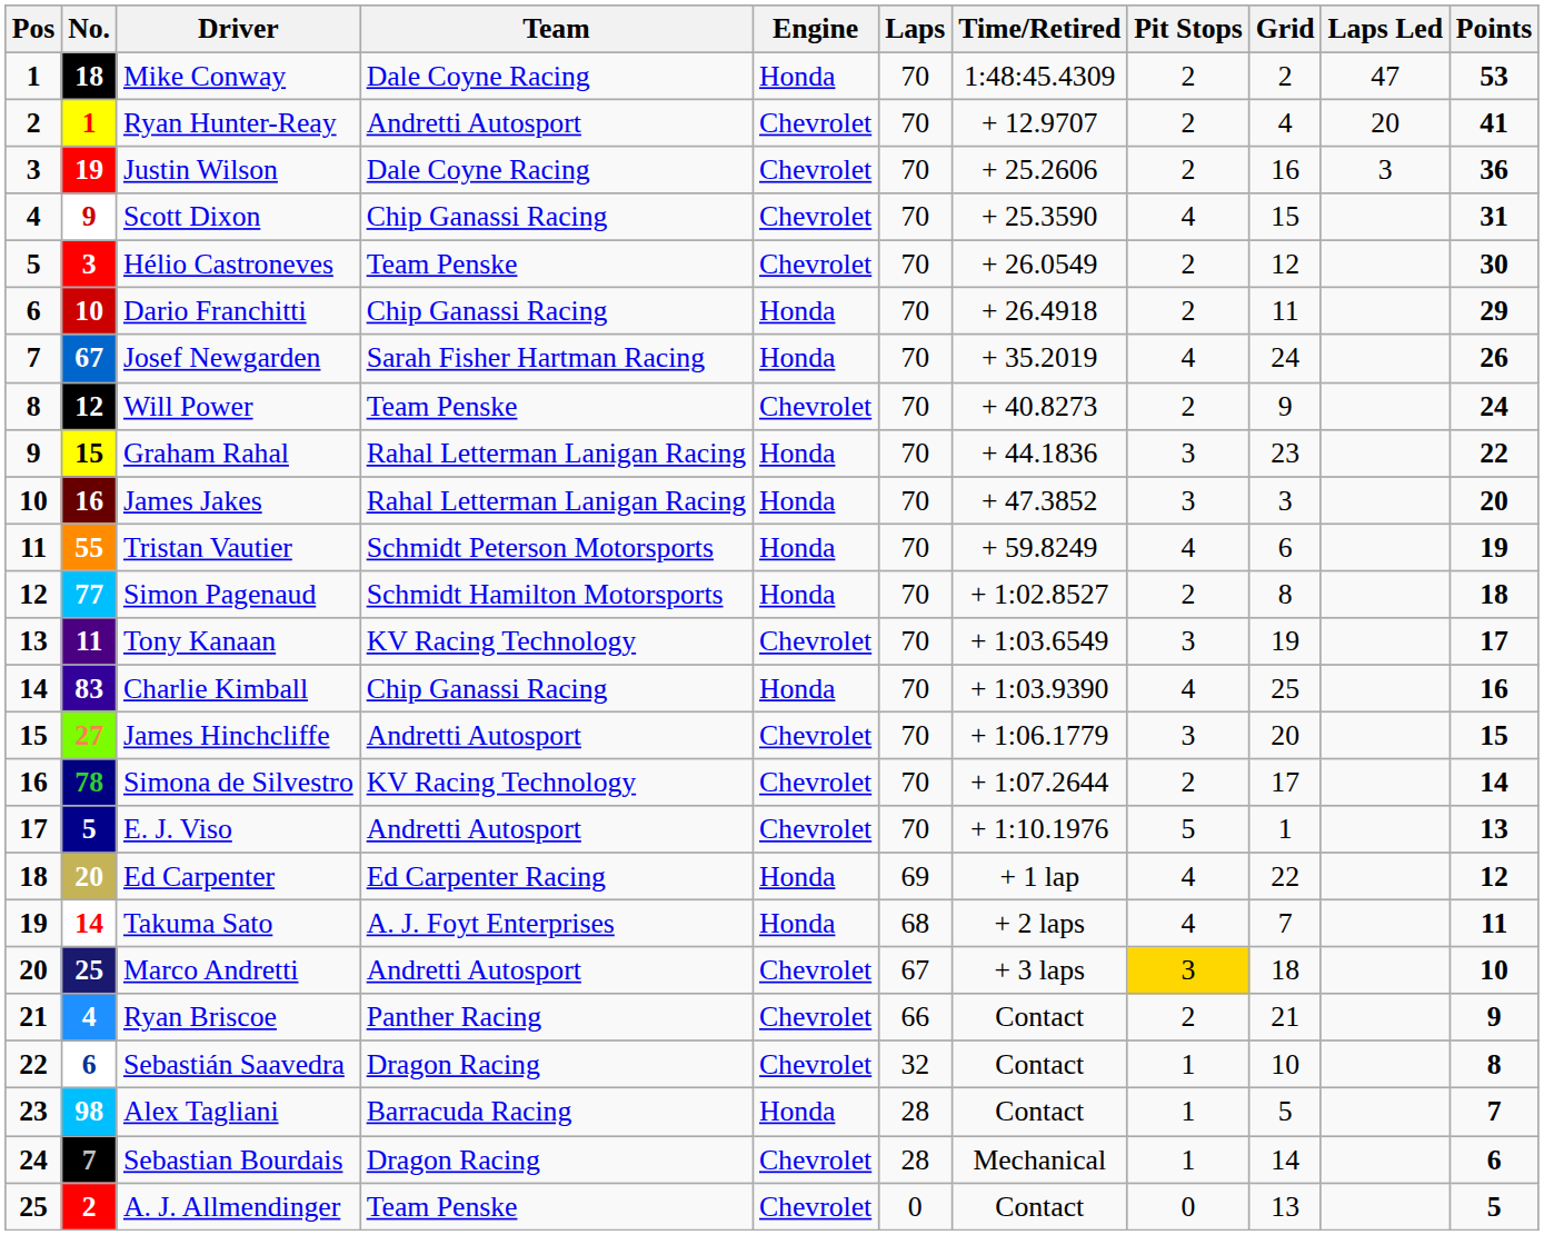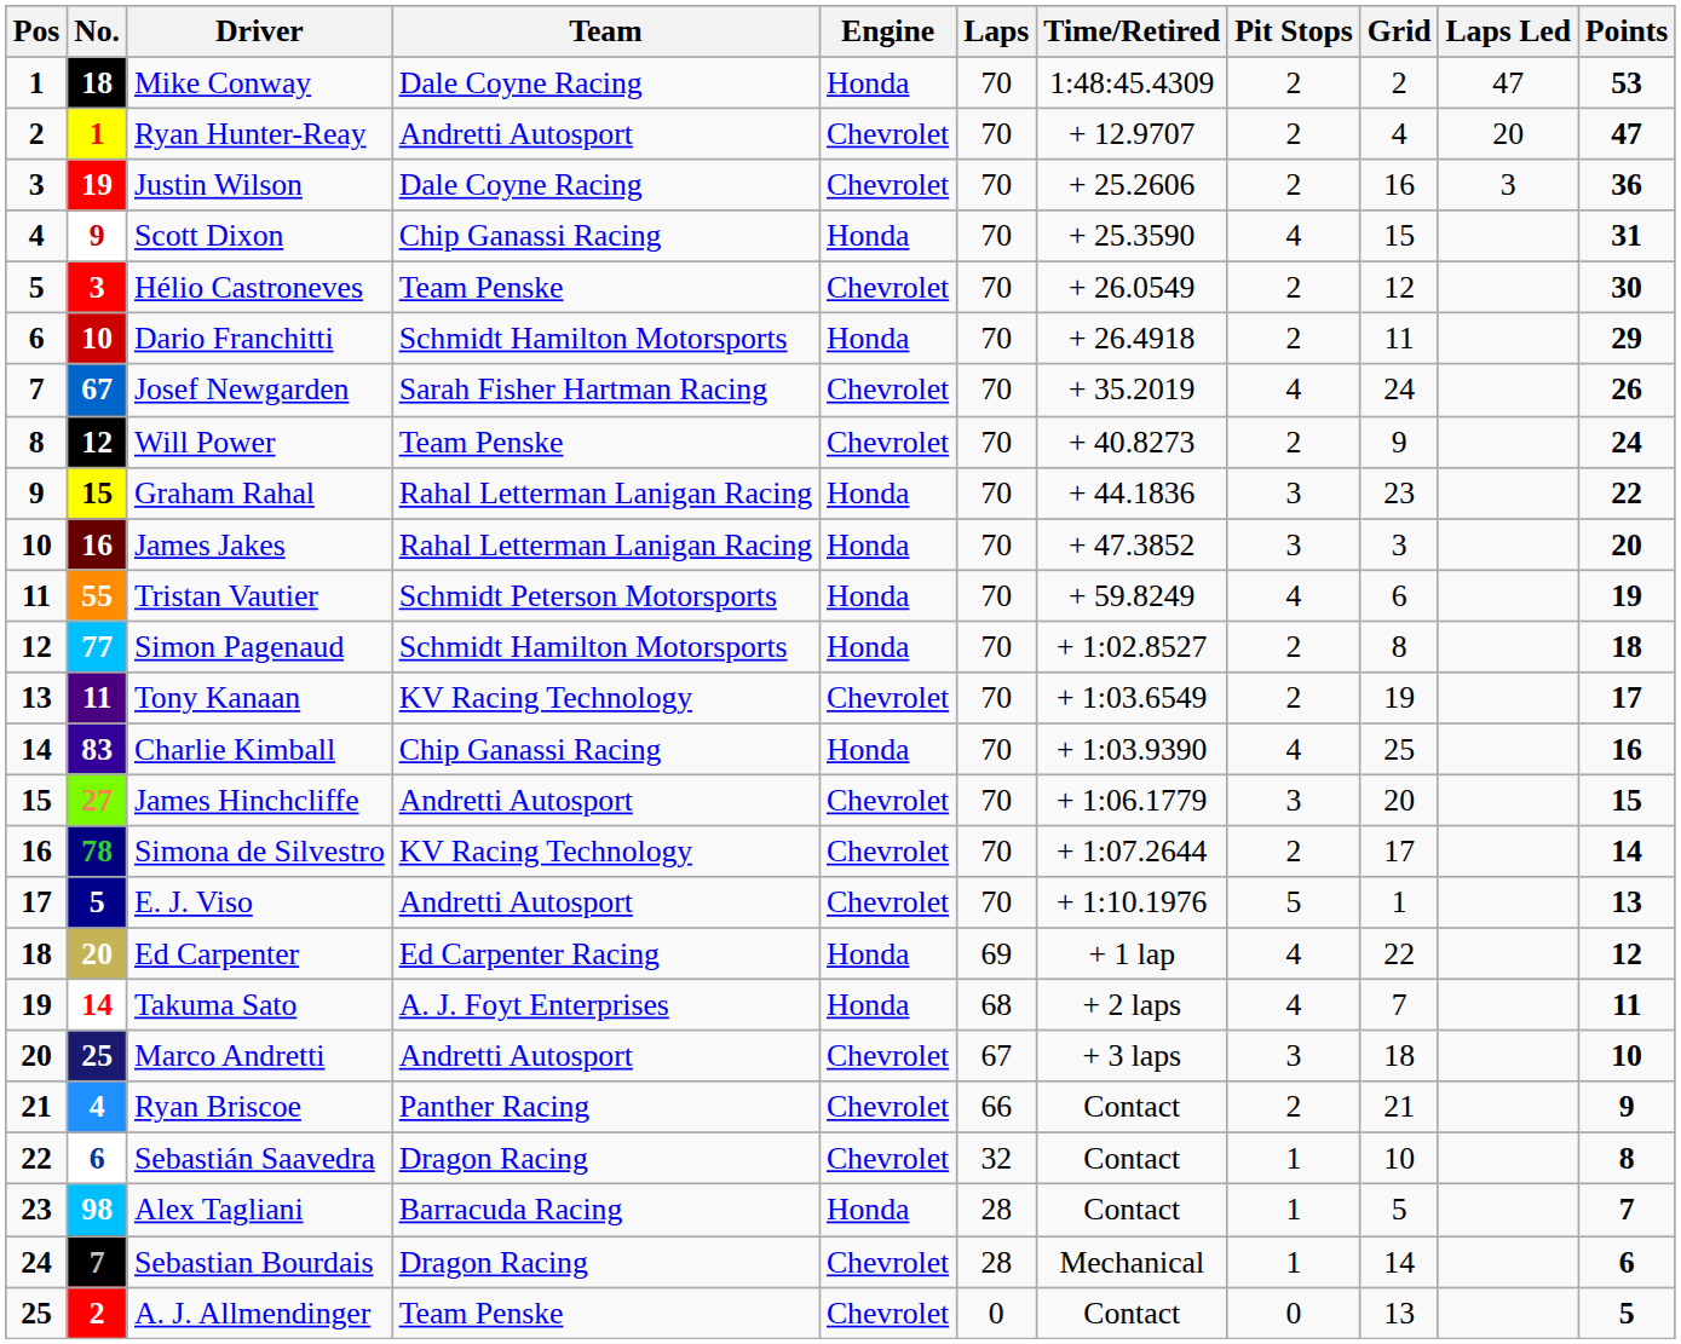Ryan Hunter-Reay | Points: 41 -> 47
Scott Dixon | Engine: Chevrolet -> Honda
Dario Franchitti | Team: Chip Ganassi Racing -> Schmidt Hamilton Motorsports
Josef Newgarden | Engine: Honda -> Chevrolet
Tony Kanaan | Pit Stops: 3 -> 2
Marco Andretti | Pit Stops: gold background -> no background
